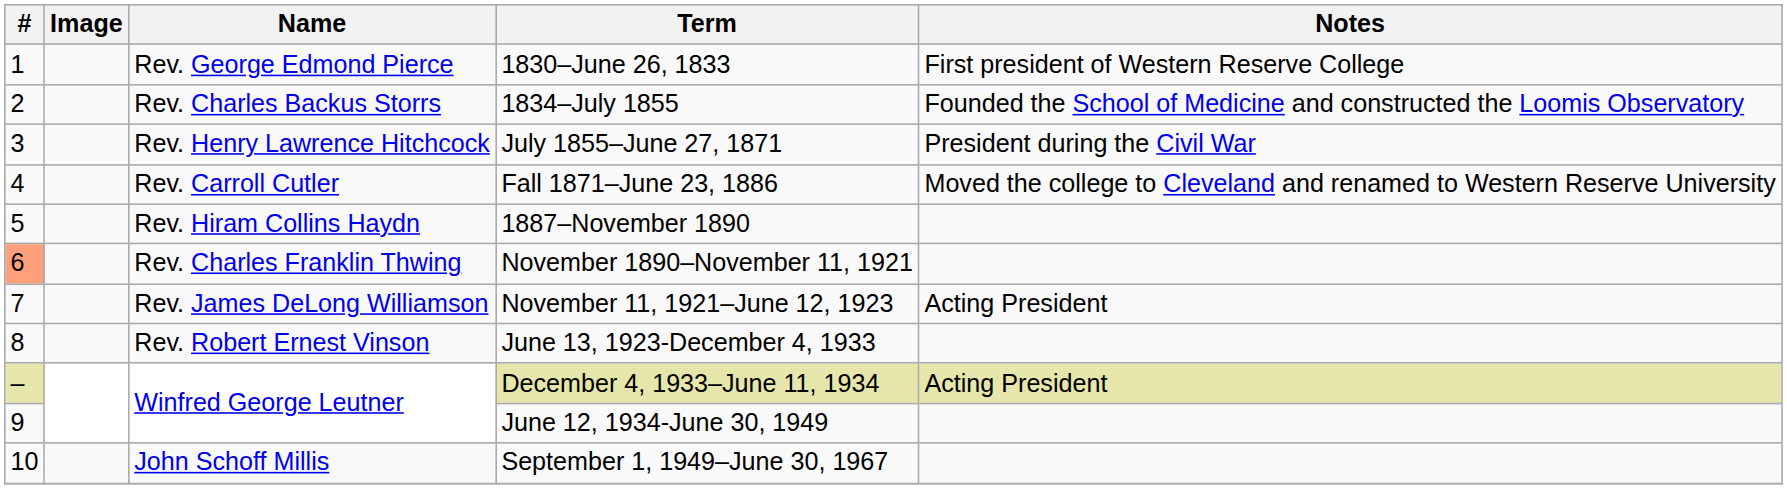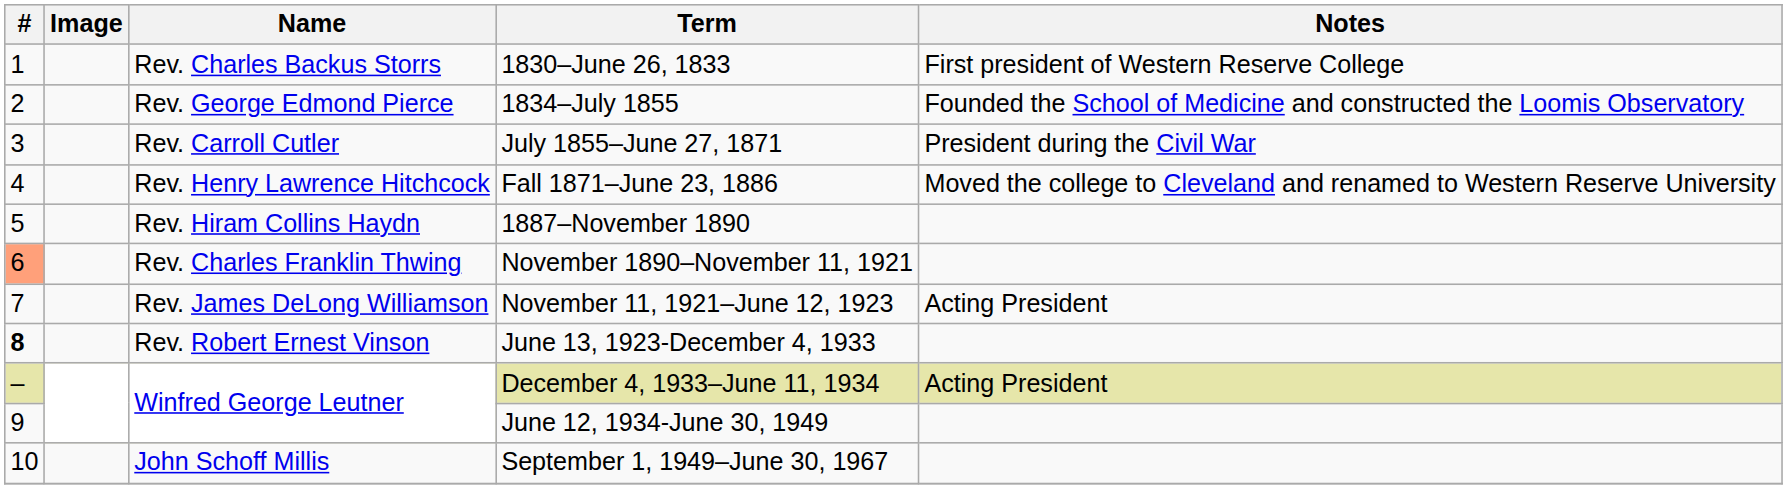1830–June 26, 1833 | Name: Rev. George Edmond Pierce -> Rev. Charles Backus Storrs
1834–July 1855 | Name: Rev. Charles Backus Storrs -> Rev. George Edmond Pierce
July 1855–June 27, 1871 | Name: Rev. Henry Lawrence Hitchcock -> Rev. Carroll Cutler
Fall 1871–June 23, 1886 | Name: Rev. Carroll Cutler -> Rev. Henry Lawrence Hitchcock
June 13, 1923-December 4, 1933 | #: normal -> bold
